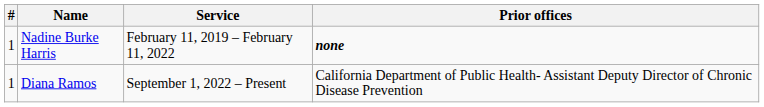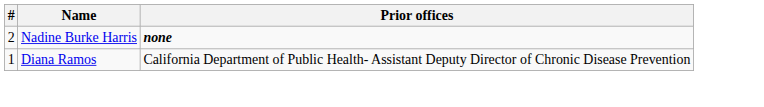- column: Service | February 11, 2019 – February 11, 2022 | September 1, 2022 – Present
Nadine Burke Harris | #: 1 -> 2
